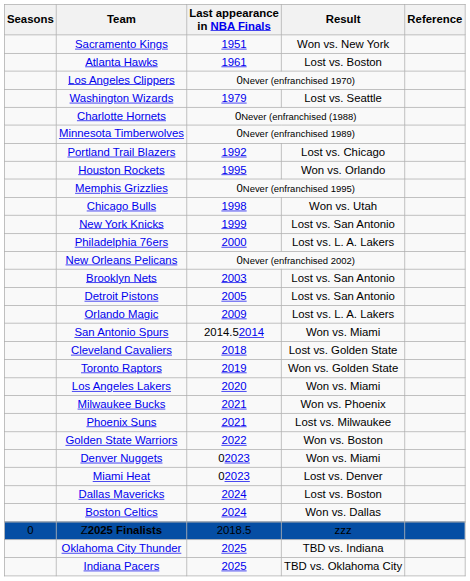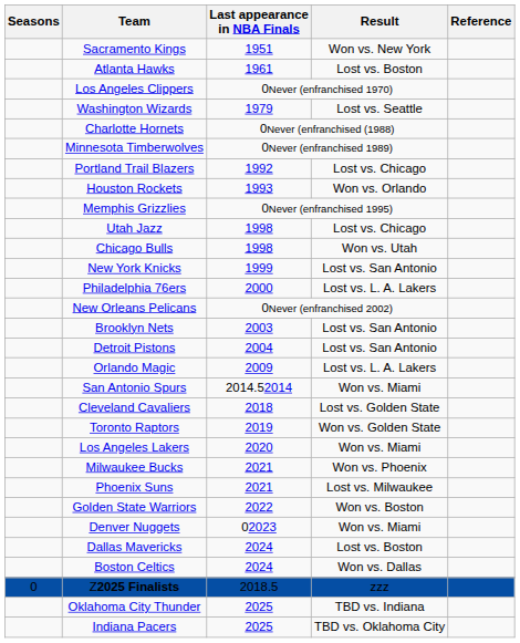Houston Rockets | Last appearance in NBA Finals: 1995 -> 1993
+ row: Utah Jazz | 1998 | Lost vs. Chicago
Detroit Pistons | Last appearance in NBA Finals: 2005 -> 2004
- row: Miami Heat | 02023 | Lost vs. Denver
